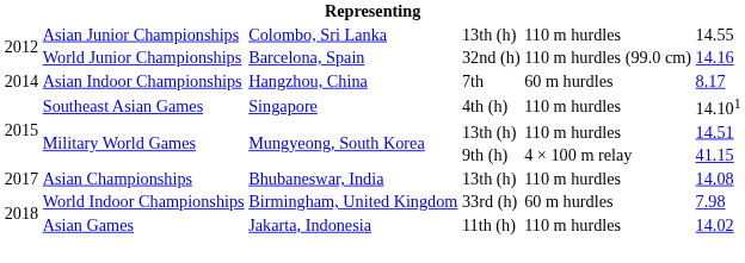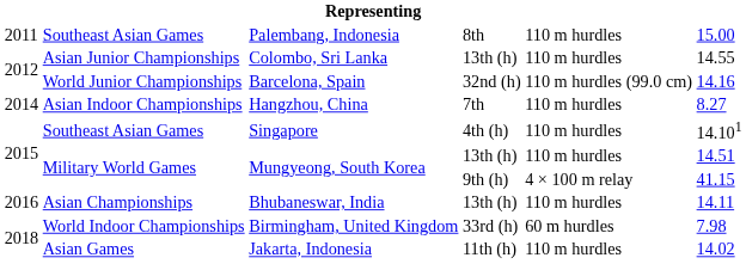+ row: 2011 | Southeast Asian Games | Palembang, Indonesia | 8th | 110 m hurdles | 15.00
Hangzhou, China | column 5: 60 m hurdles -> 110 m hurdles
Hangzhou, China | column 6: 8.17 -> 8.27
Bhubaneswar, India | column 1: 2017 -> 2016
Bhubaneswar, India | column 6: 14.08 -> 14.11
